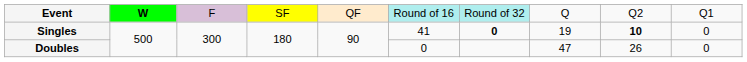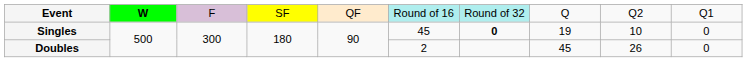Singles | column 6: 41 -> 45
Singles | column 9: bold -> normal
Doubles | column 6: 0 -> 2
Doubles | column 8: 47 -> 45
